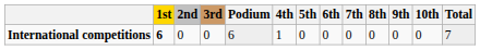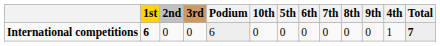columns swapped: 4th <-> 10th
International competitions | Total: normal -> bold
